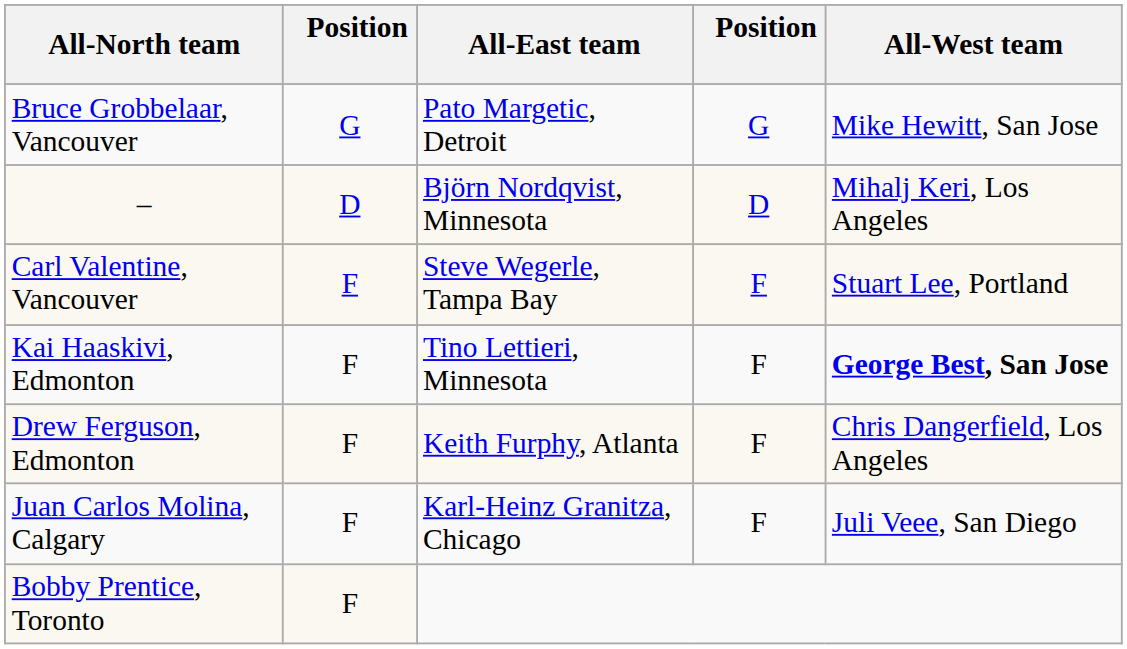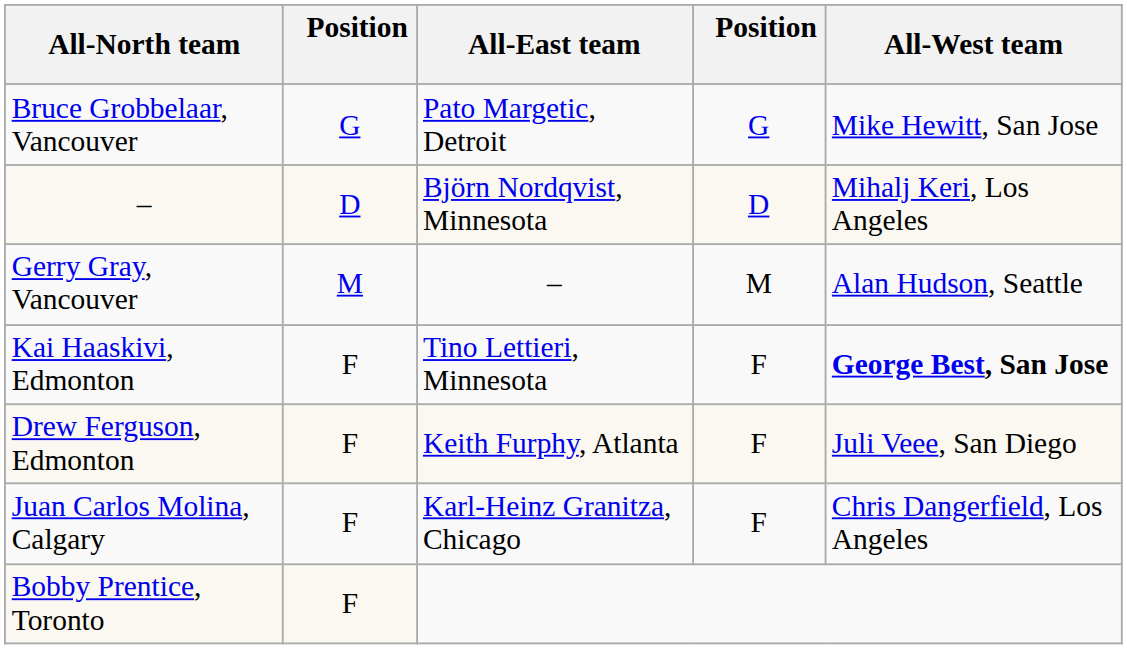+ row: Gerry Gray, Vancouver | M | – | M | Alan Hudson, Seattle
- row: Carl Valentine, Vancouver | F | Steve Wegerle, Tampa Bay | F | Stuart Lee, Portland
Drew Ferguson, Edmonton | All-West team: Chris Dangerfield, Los Angeles -> Juli Veee, San Diego
Juan Carlos Molina, Calgary | All-West team: Juli Veee, San Diego -> Chris Dangerfield, Los Angeles
